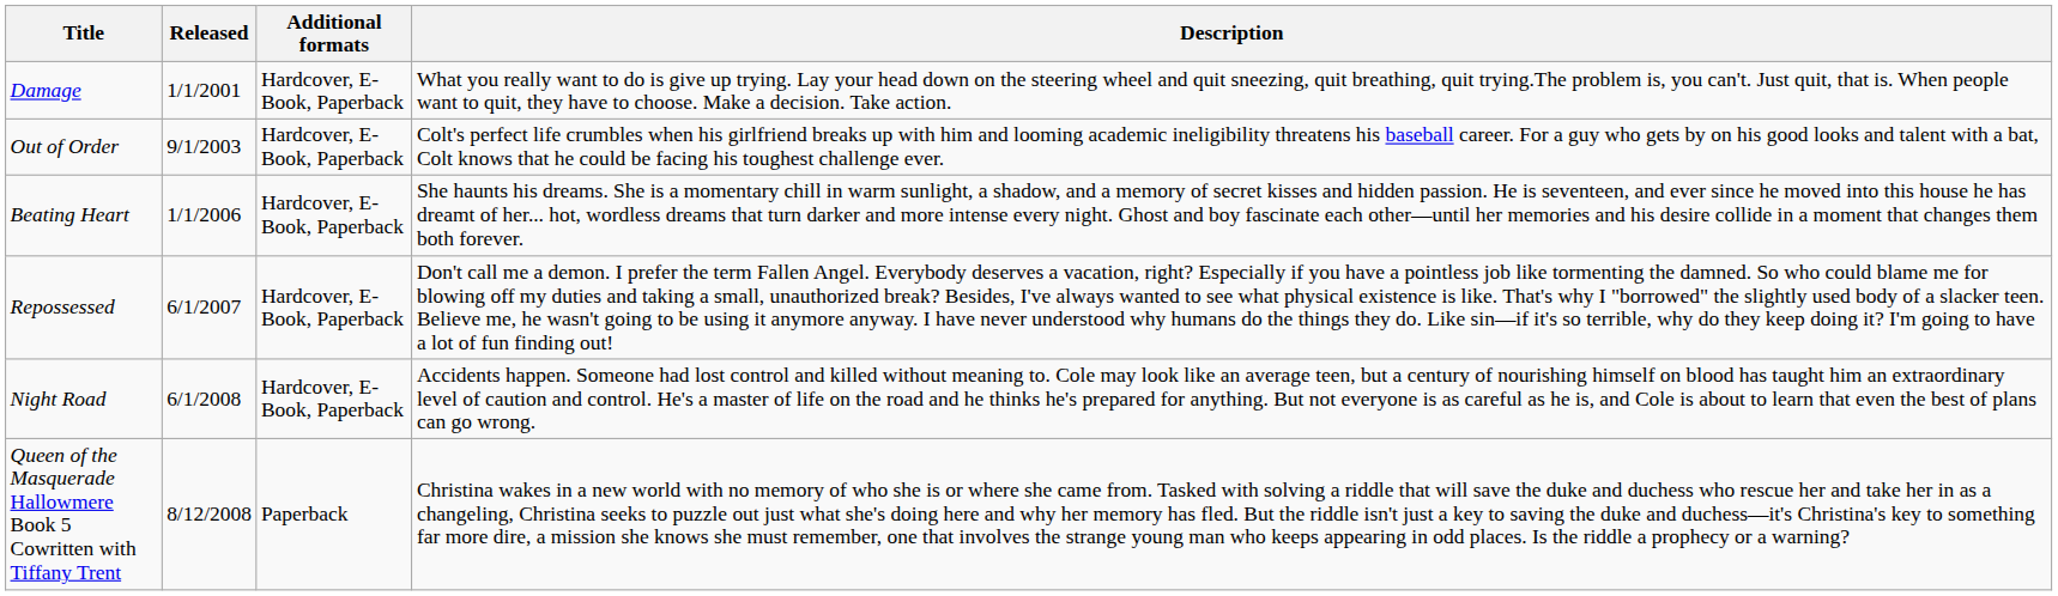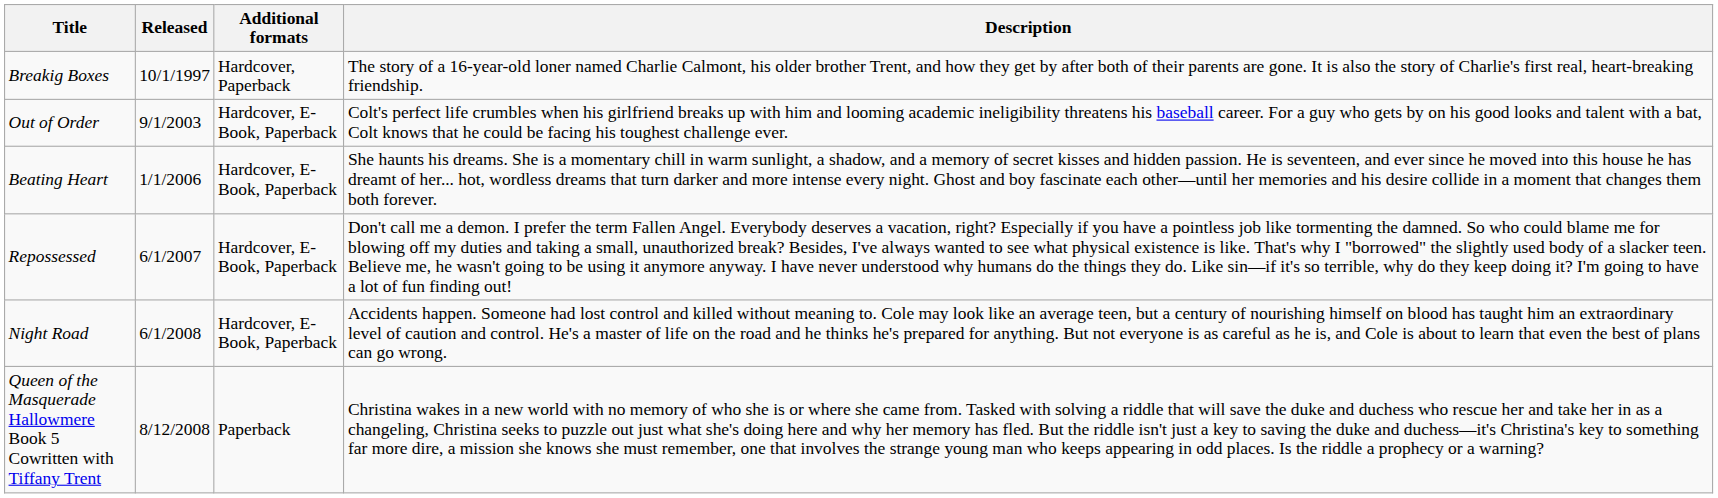+ row: Breakig Boxes | 10/1/1997 | Hardcover, Paperback | The story of a 16-year-old loner named Charlie Calmont, his older brother Trent, and how they get by after both of their parents are gone. It is also the story of Charlie's first real, heart-breaking friendship.
- row: Damage | 1/1/2001 | Hardcover, E-Book, Paperback | What you really want to do is give up trying. Lay your head down on the steering wheel and quit sneezing, quit breathing, quit trying.The problem is, you can't. Just quit, that is. When people want to quit, they have to choose. Make a decision. Take action.
